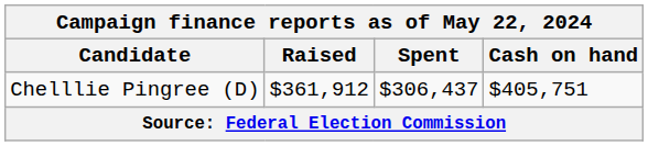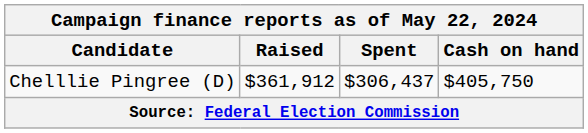Chelllie Pingree (D) | Cash on hand: $405,751 -> $405,750
